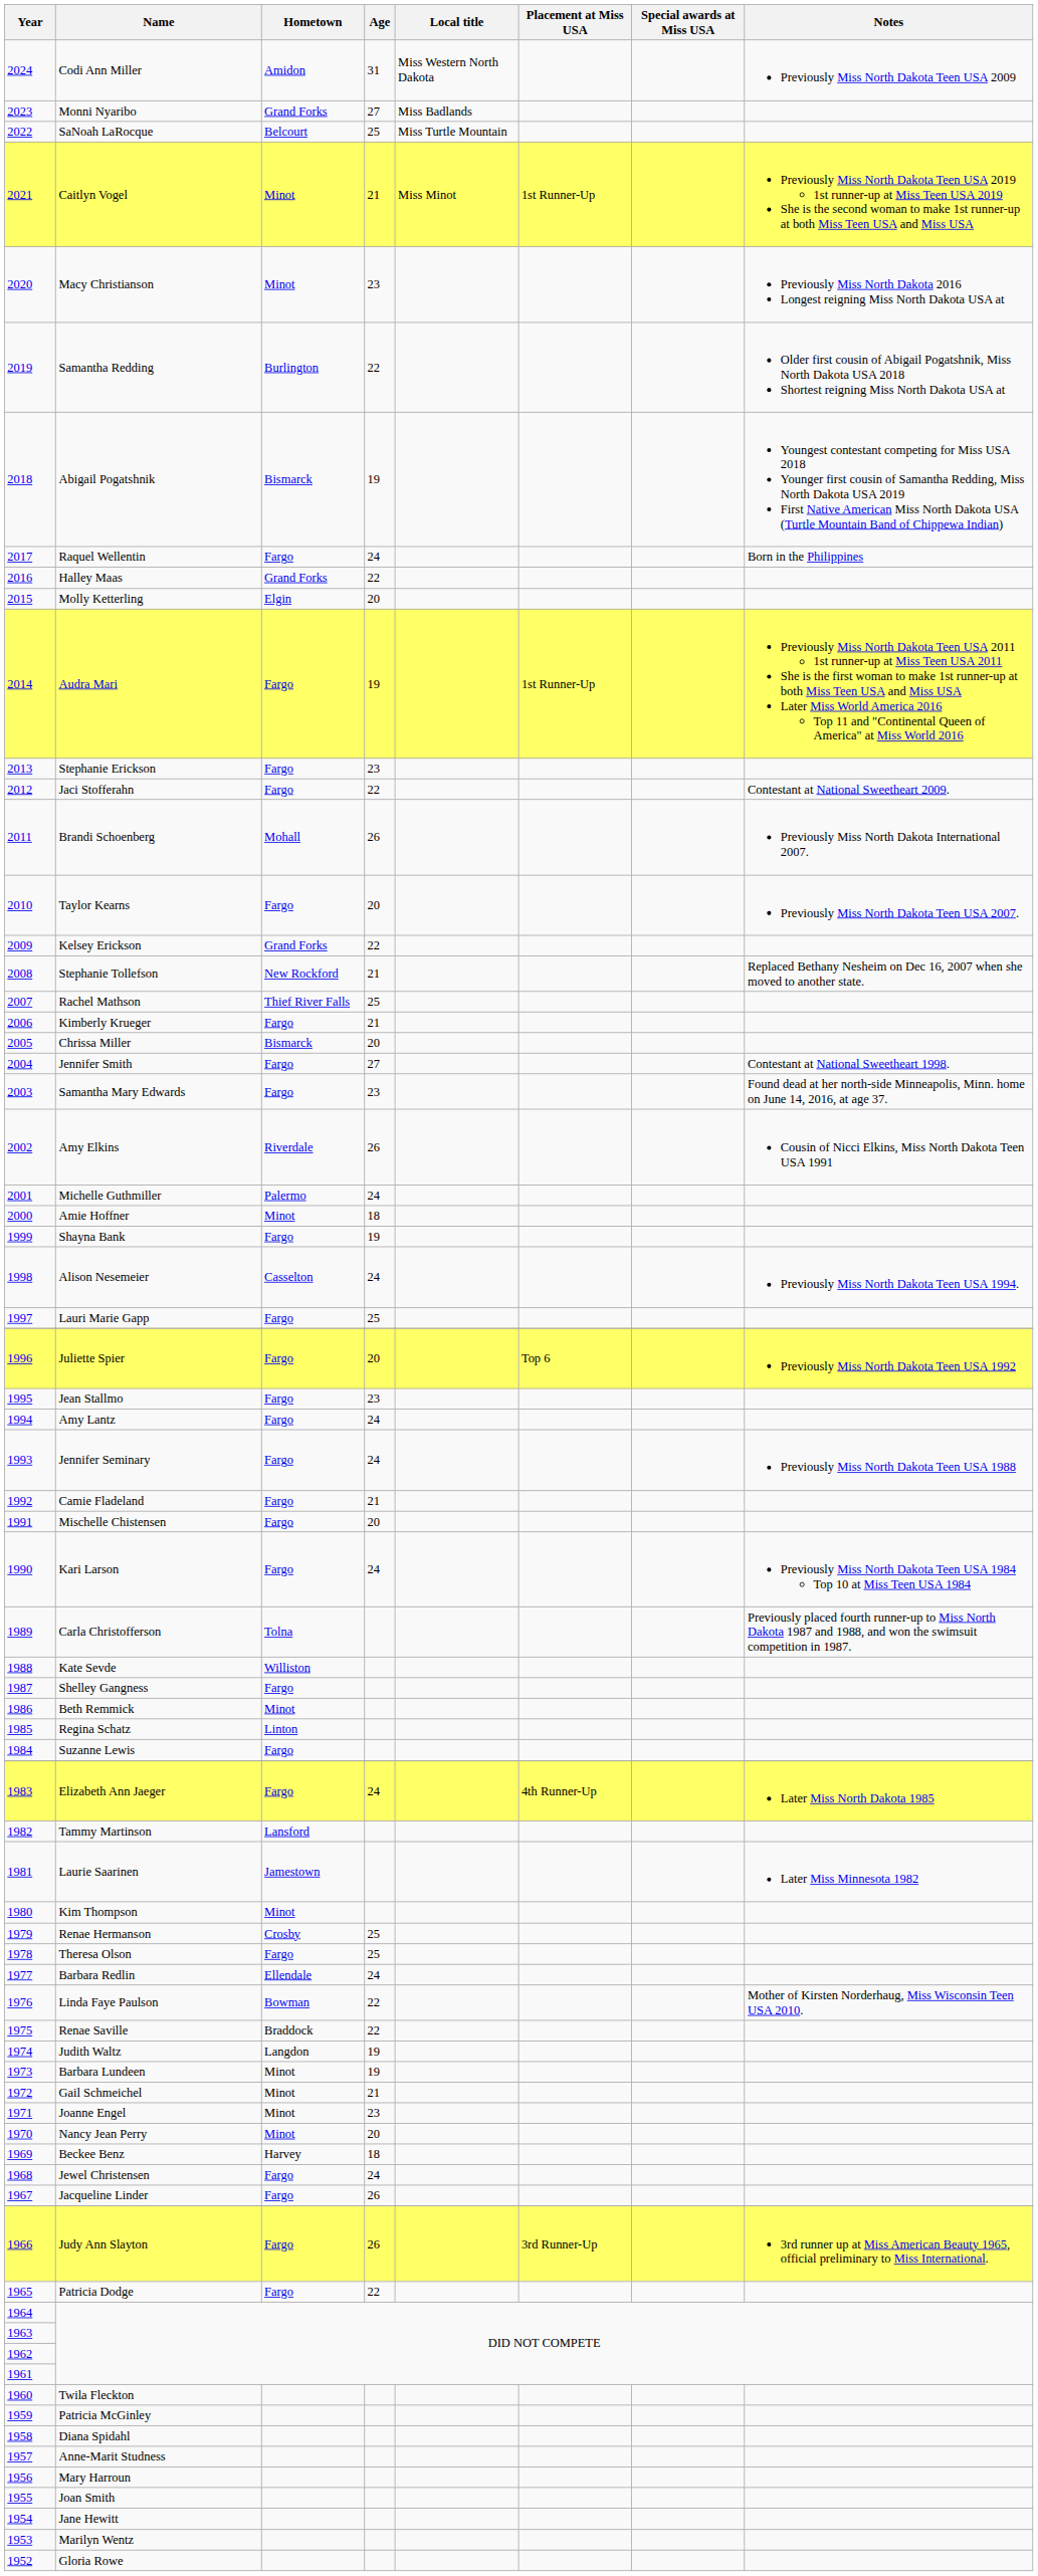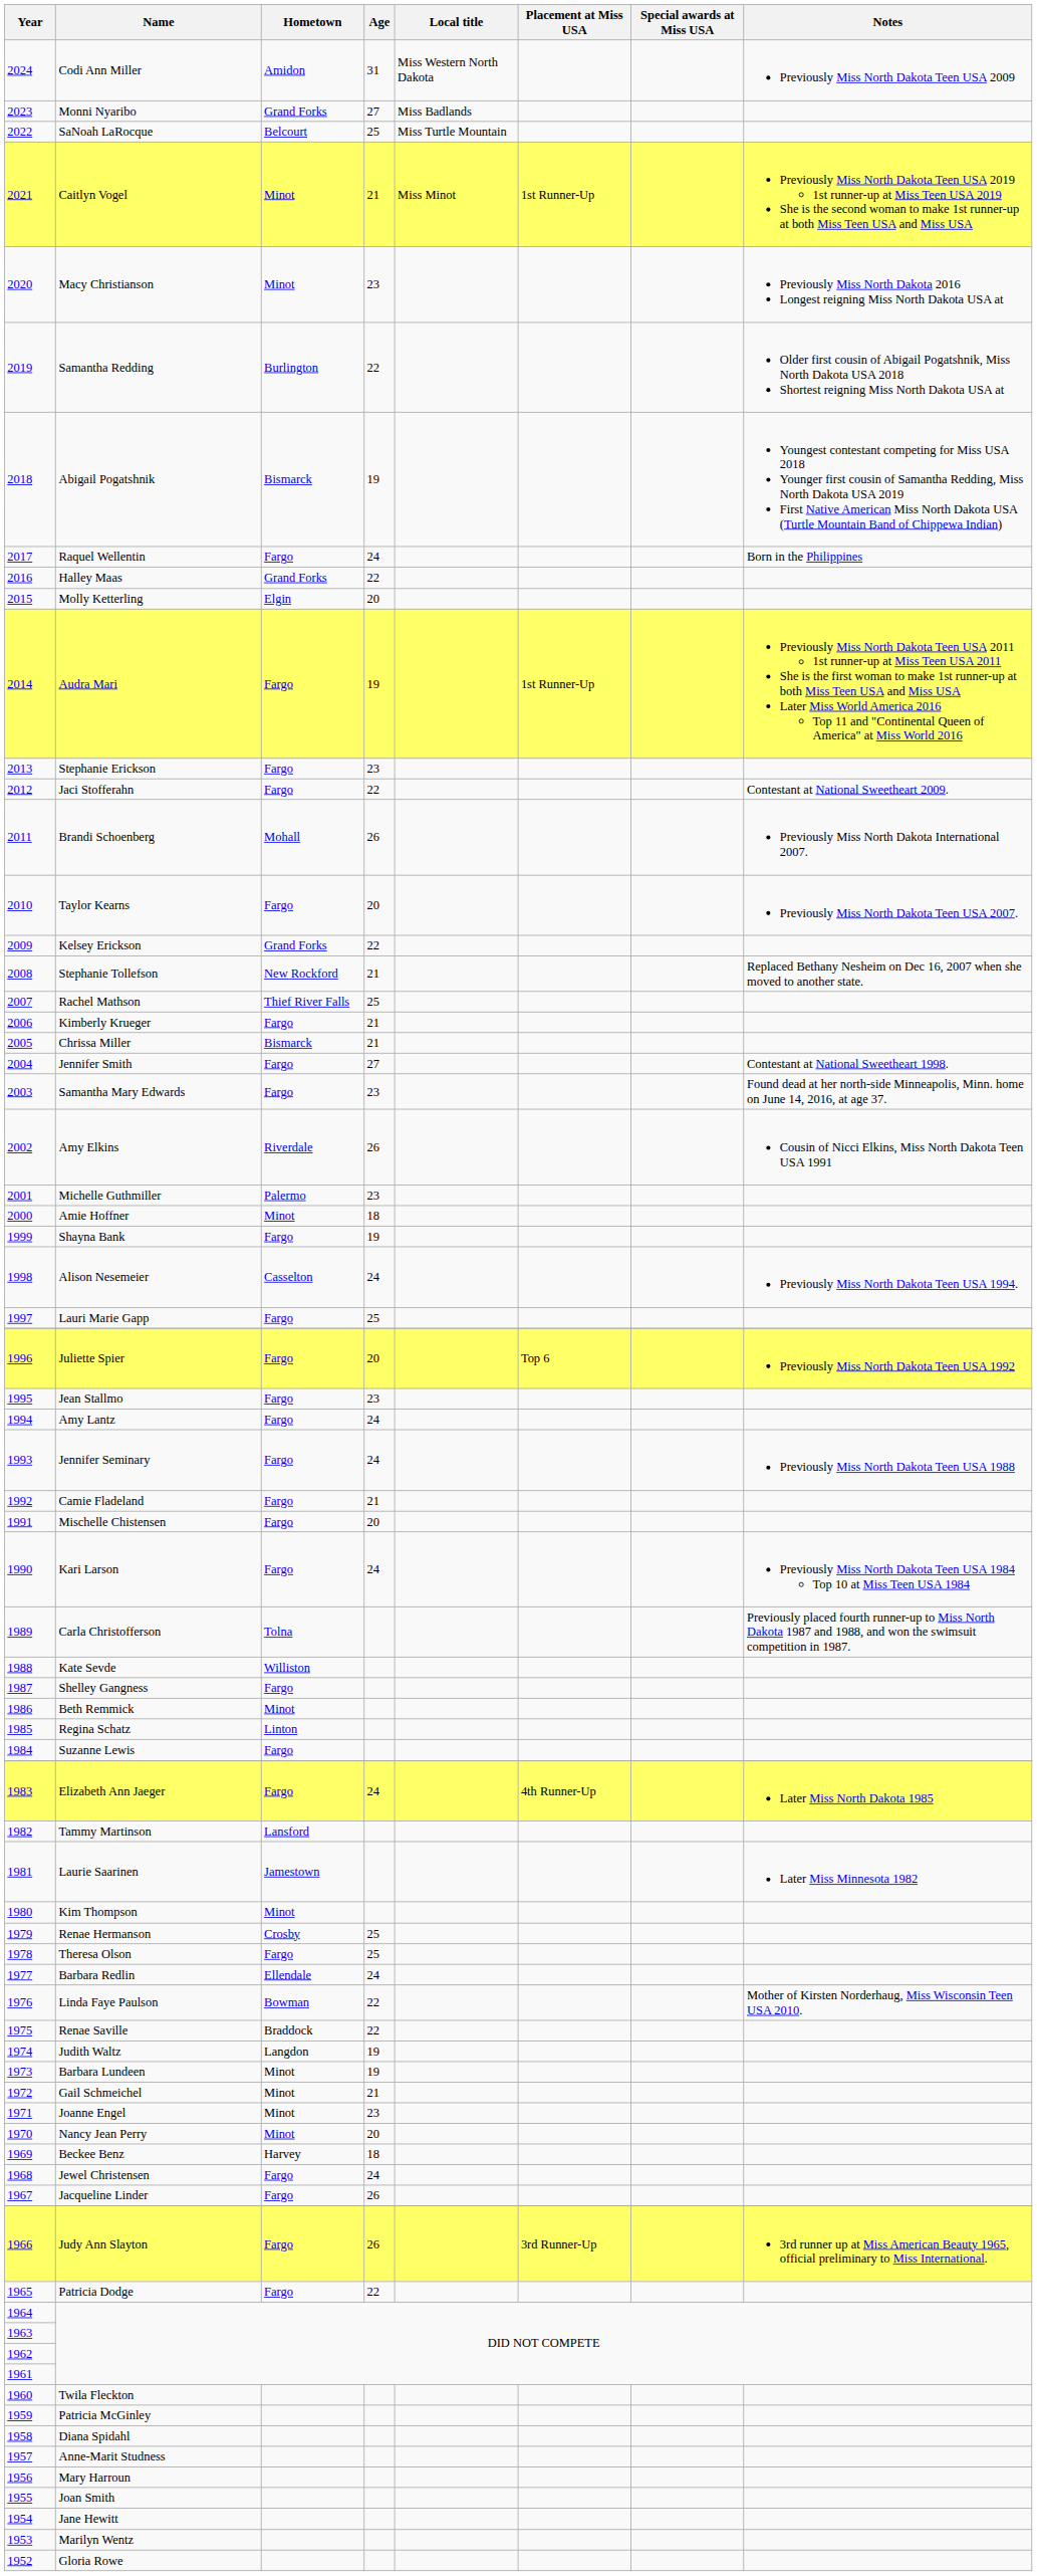Chrissa Miller | Age: 20 -> 21
Michelle Guthmiller | Age: 24 -> 23
